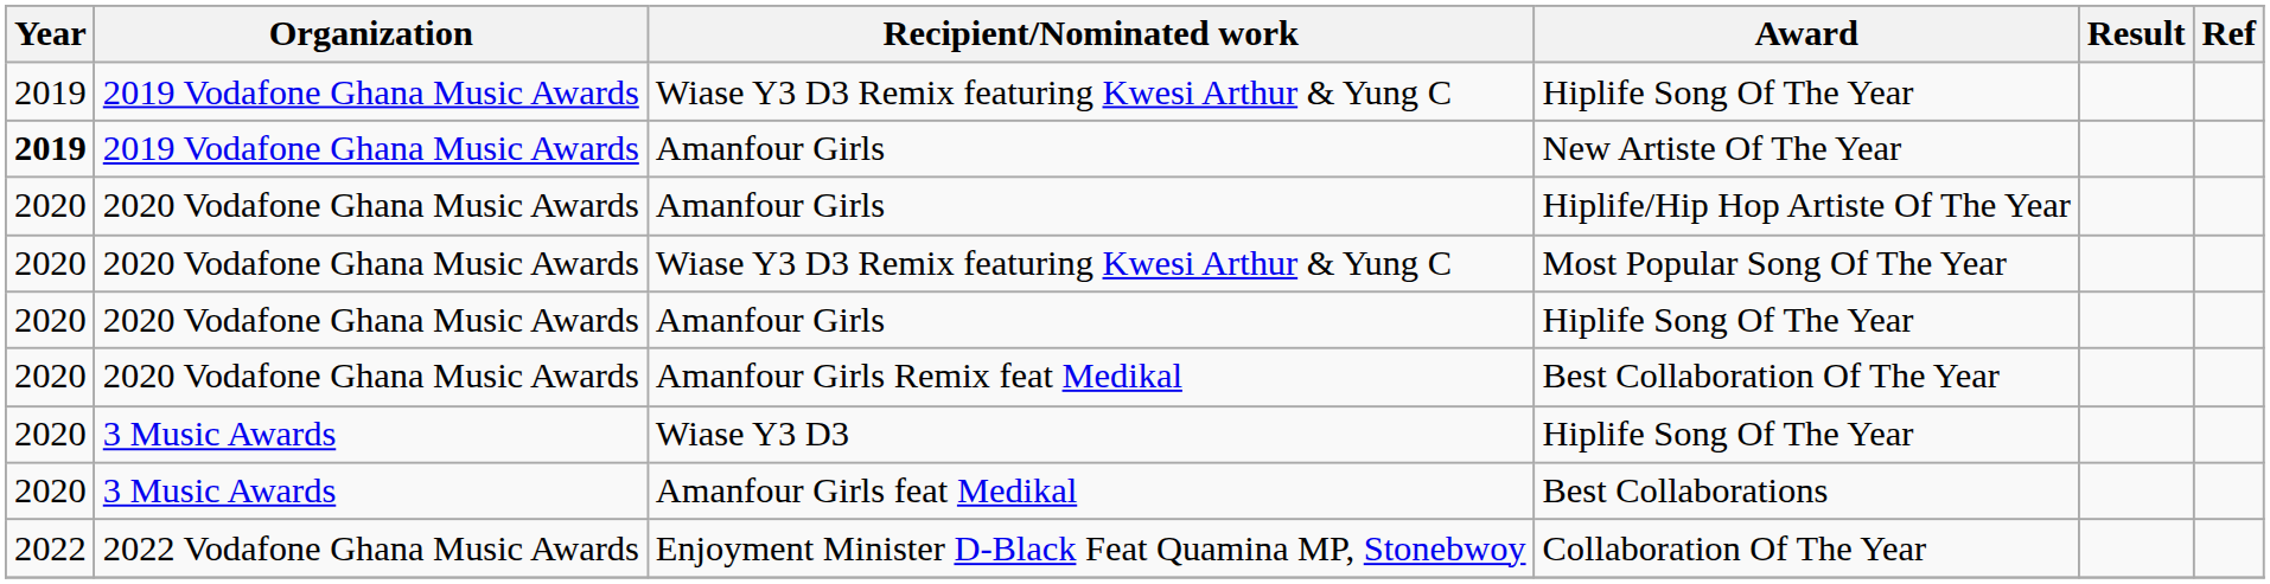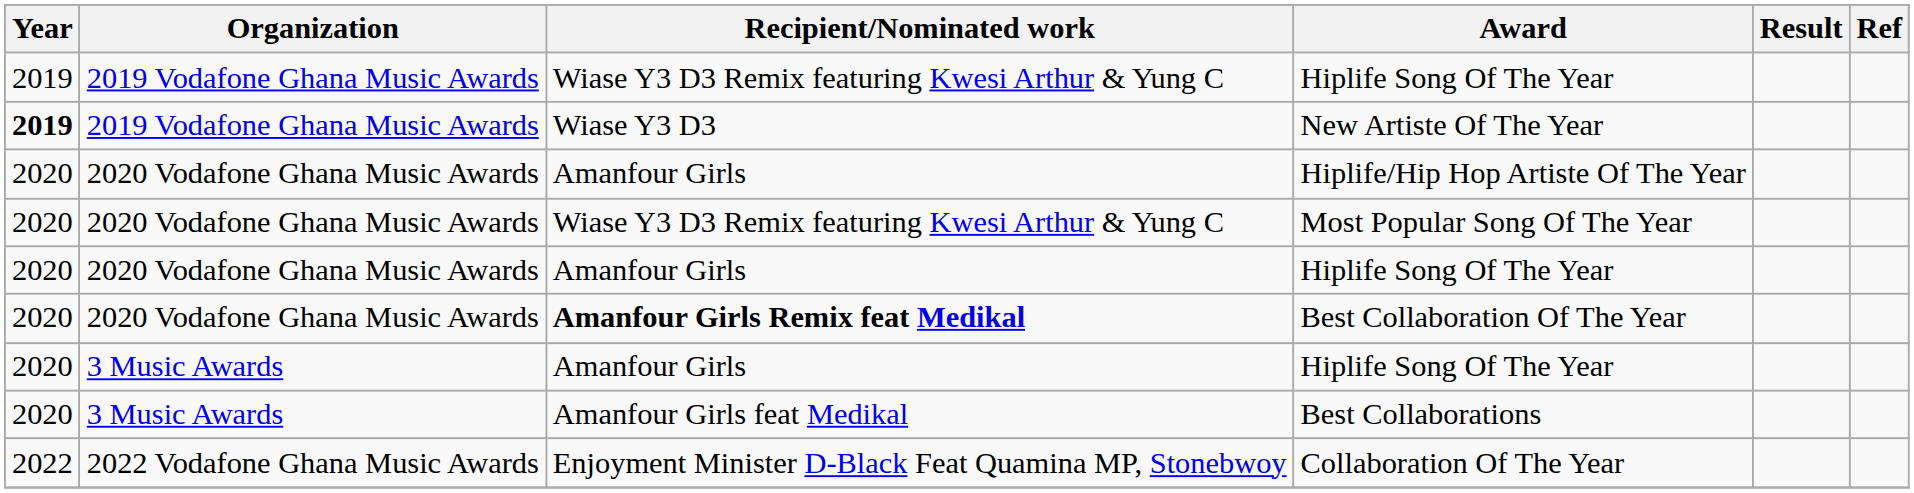New Artiste Of The Year | Recipient/Nominated work: Amanfour Girls -> Wiase Y3 D3
Best Collaboration Of The Year | Recipient/Nominated work: normal -> bold
3 Music Awards / Hiplife Song Of The Year | Recipient/Nominated work: Wiase Y3 D3 -> Amanfour Girls
